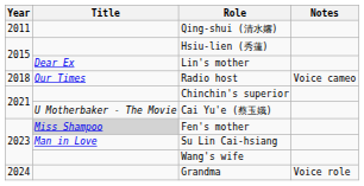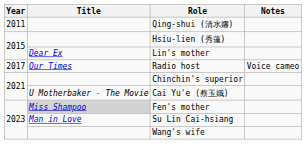Radio host | Year: 2018 -> 2017
- row: 2024 | Grandma | Voice role
